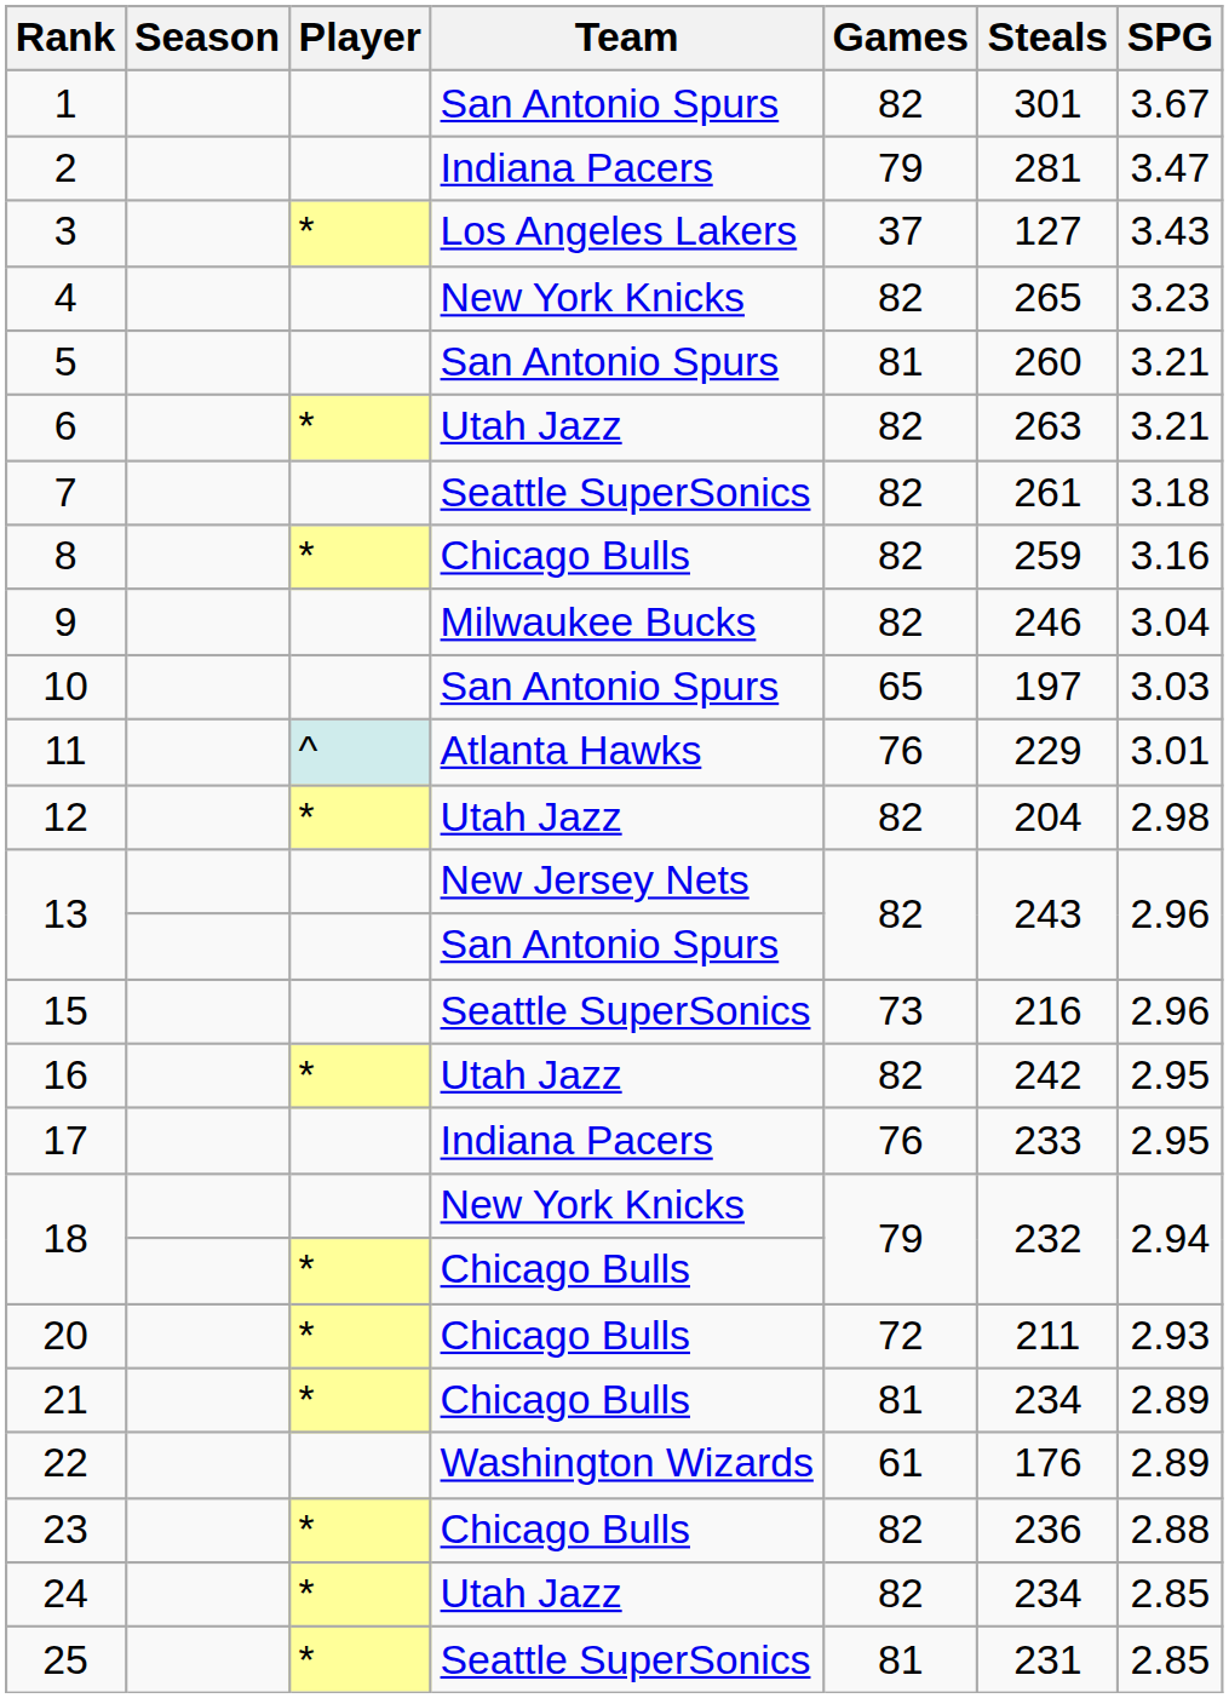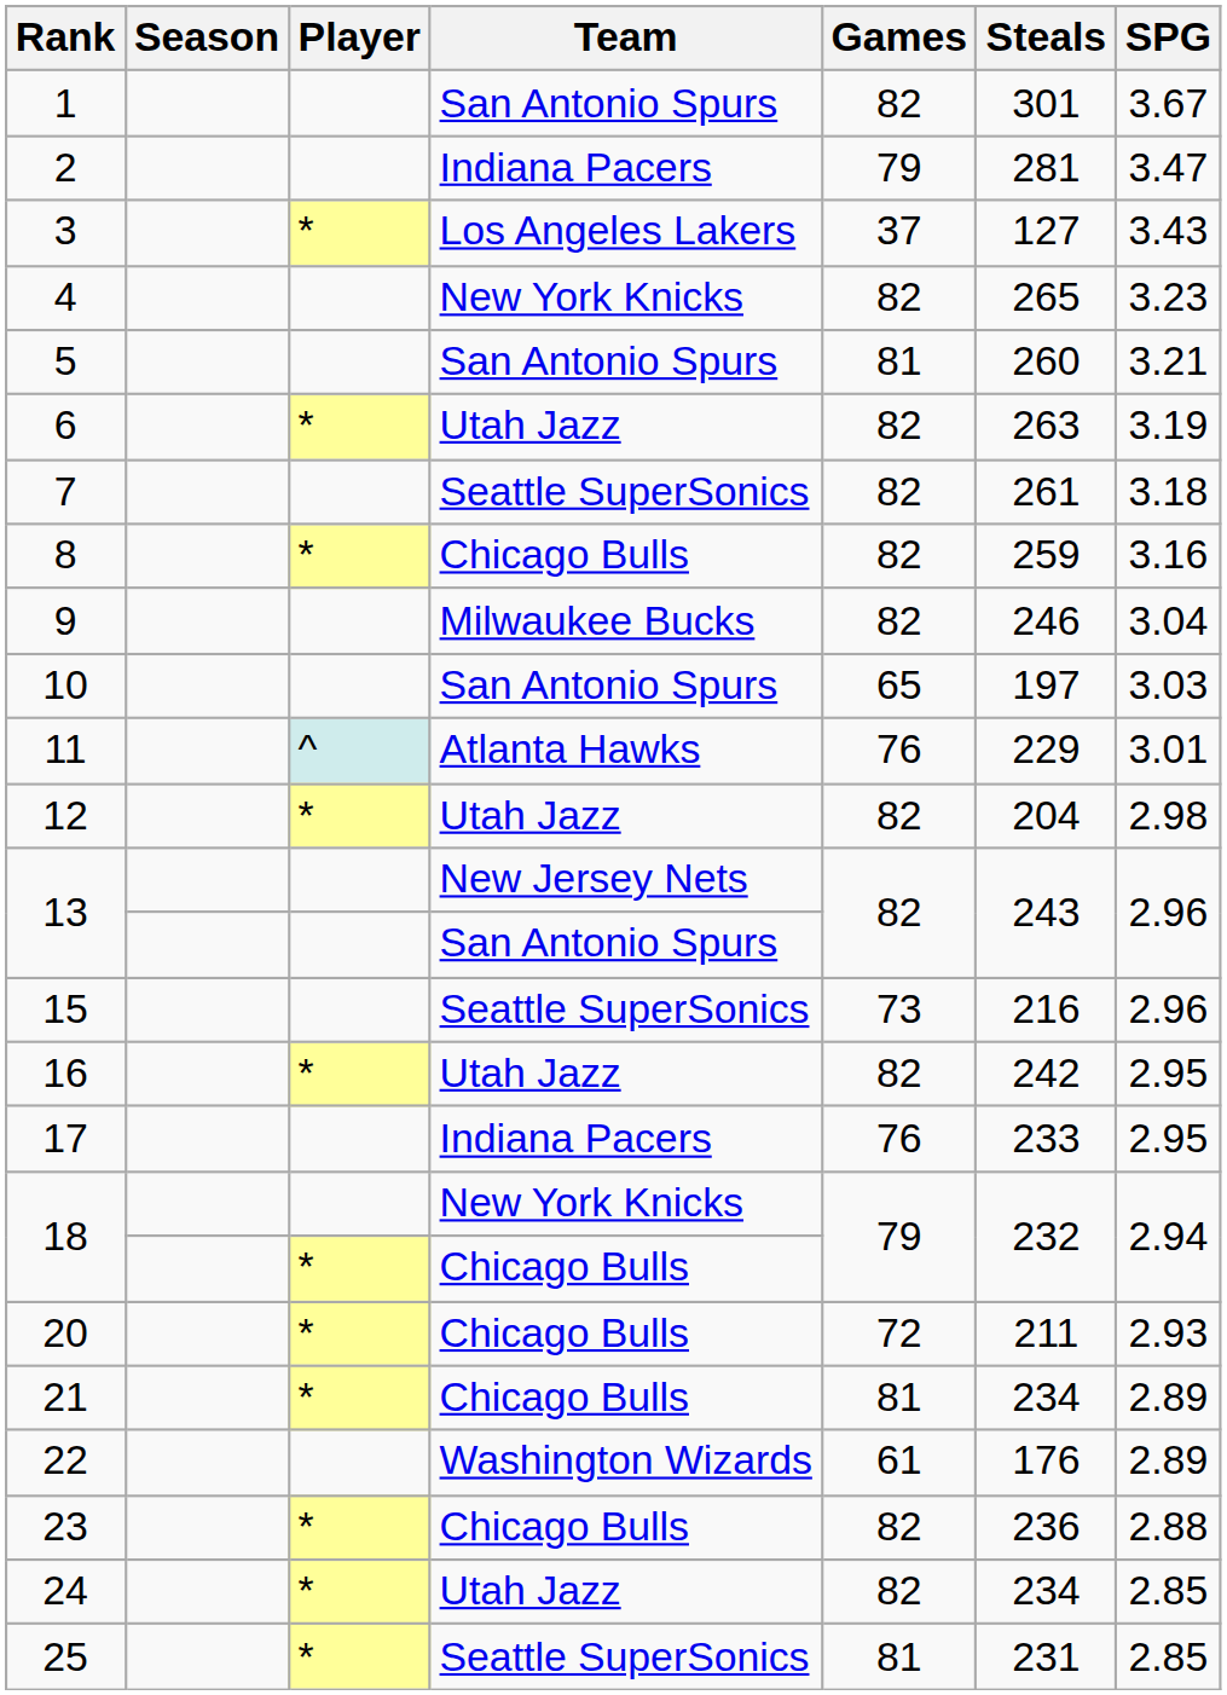6 | SPG: 3.21 -> 3.19
